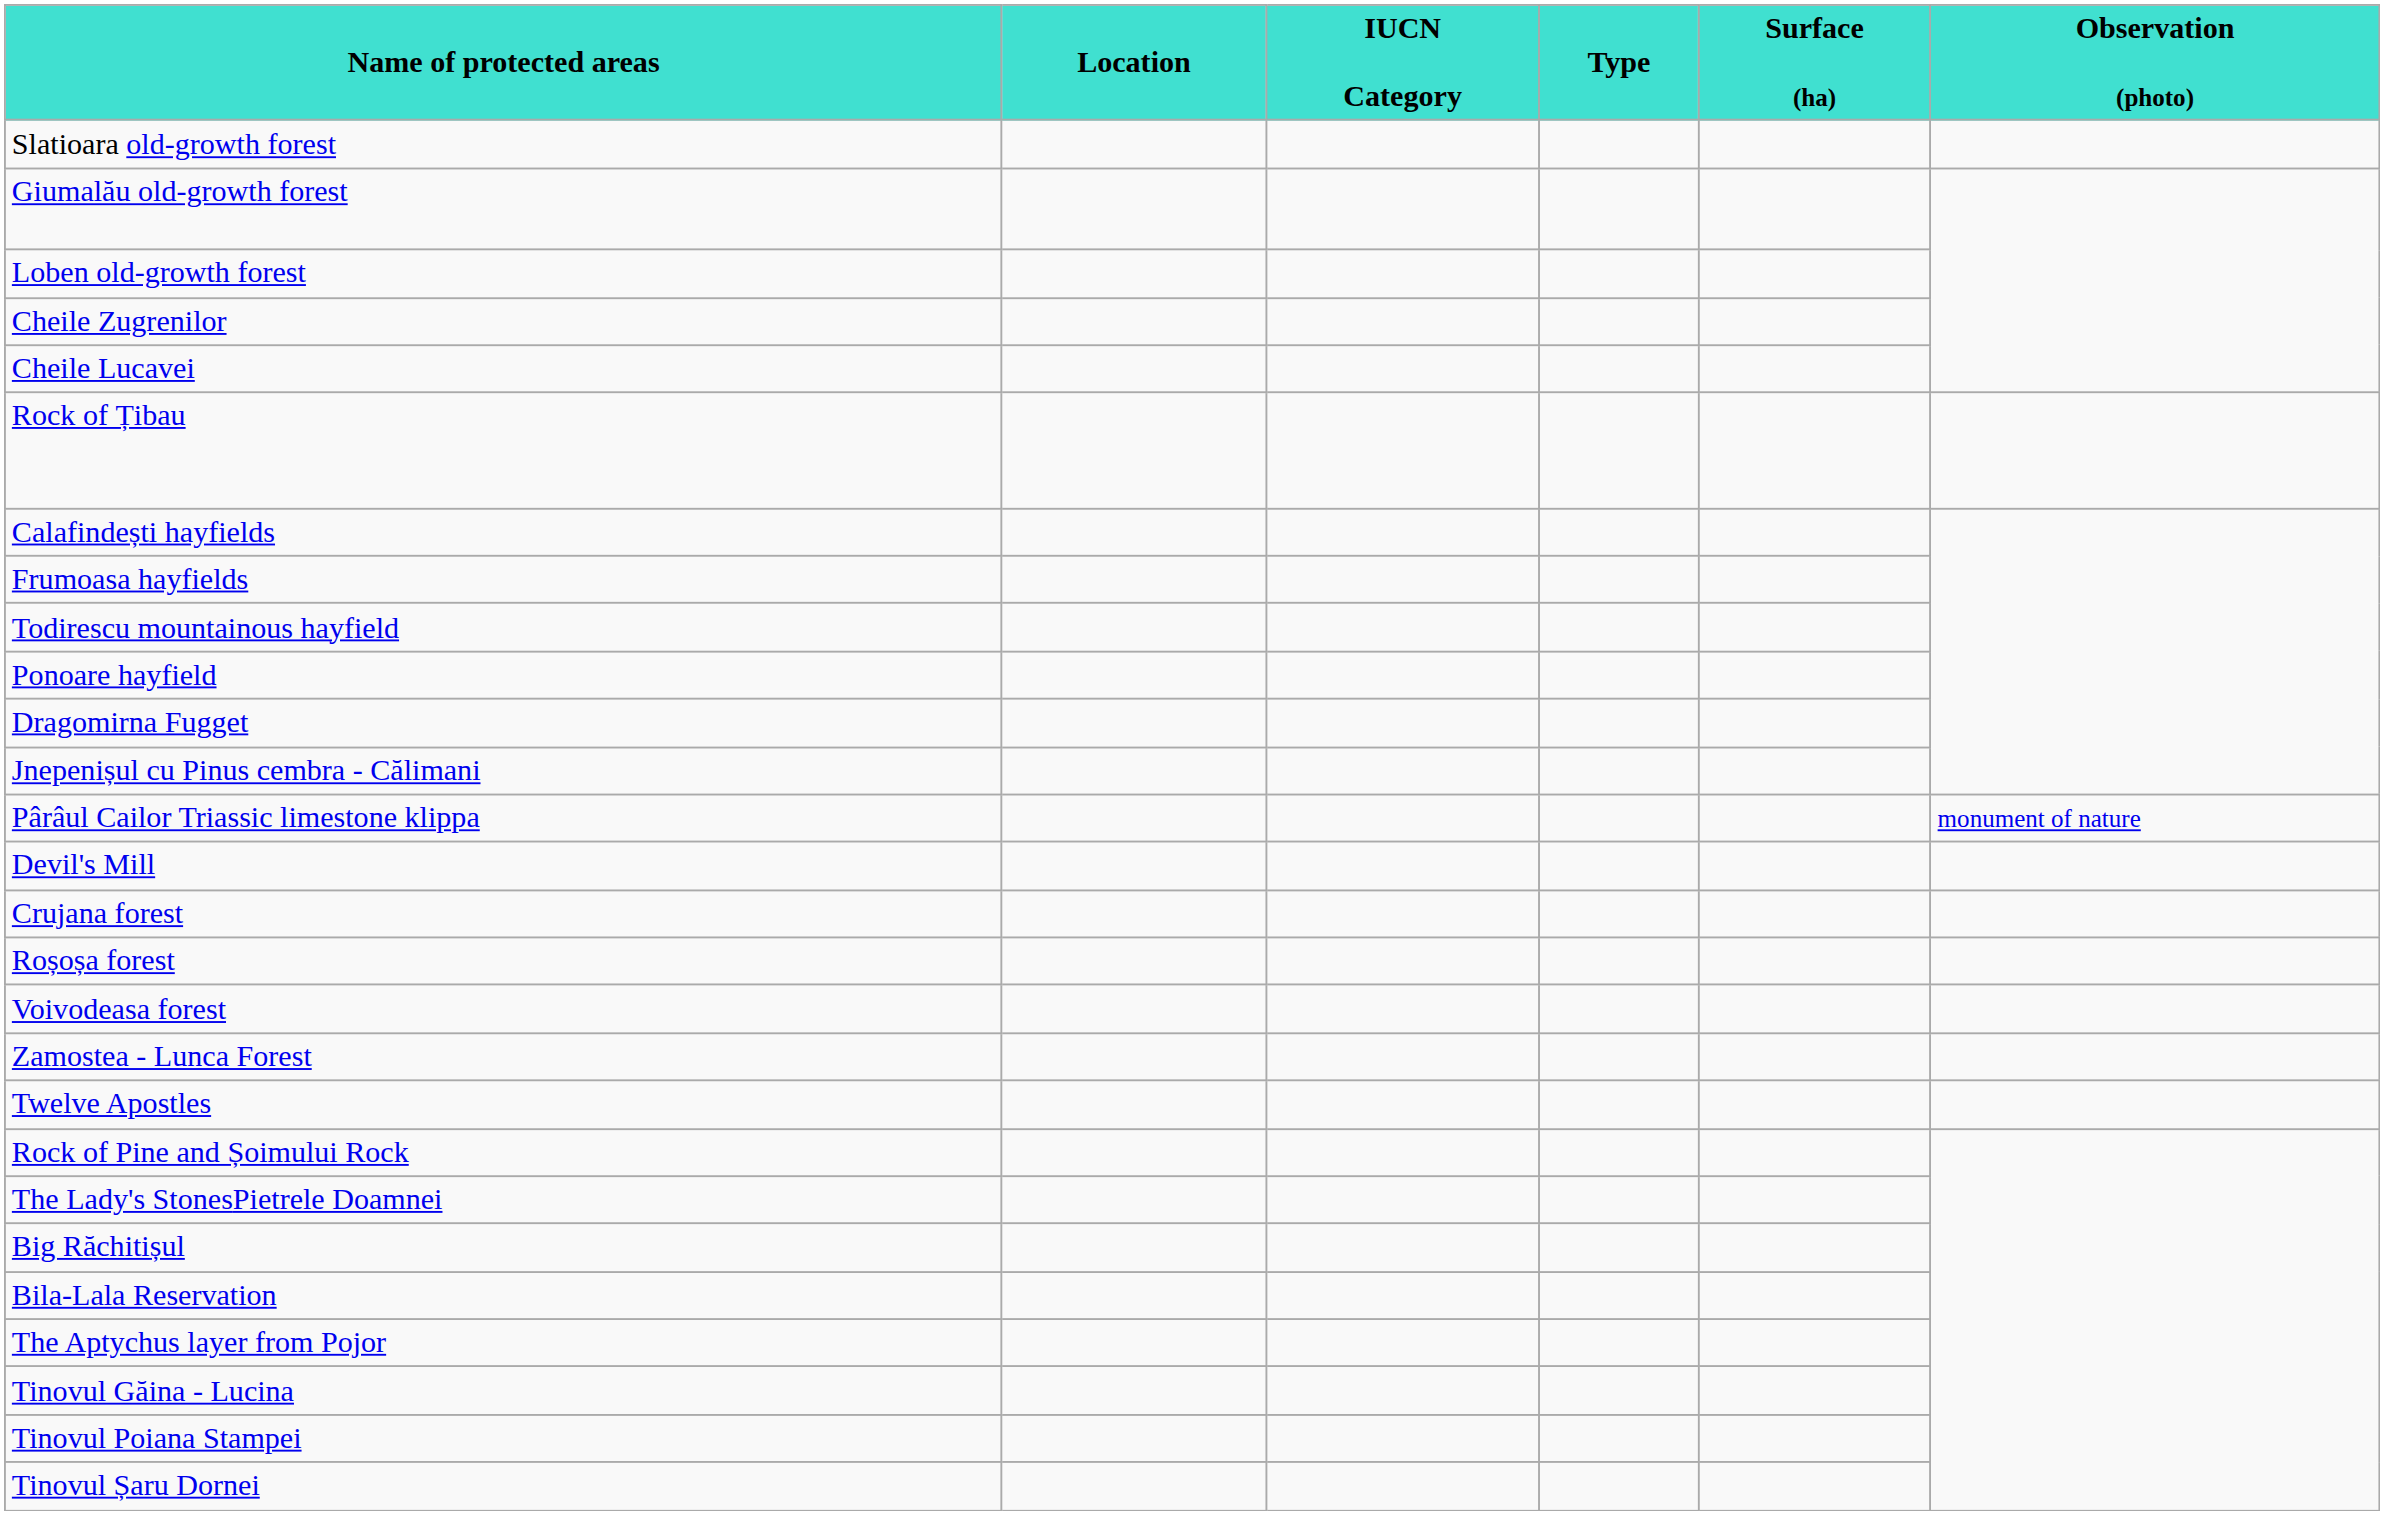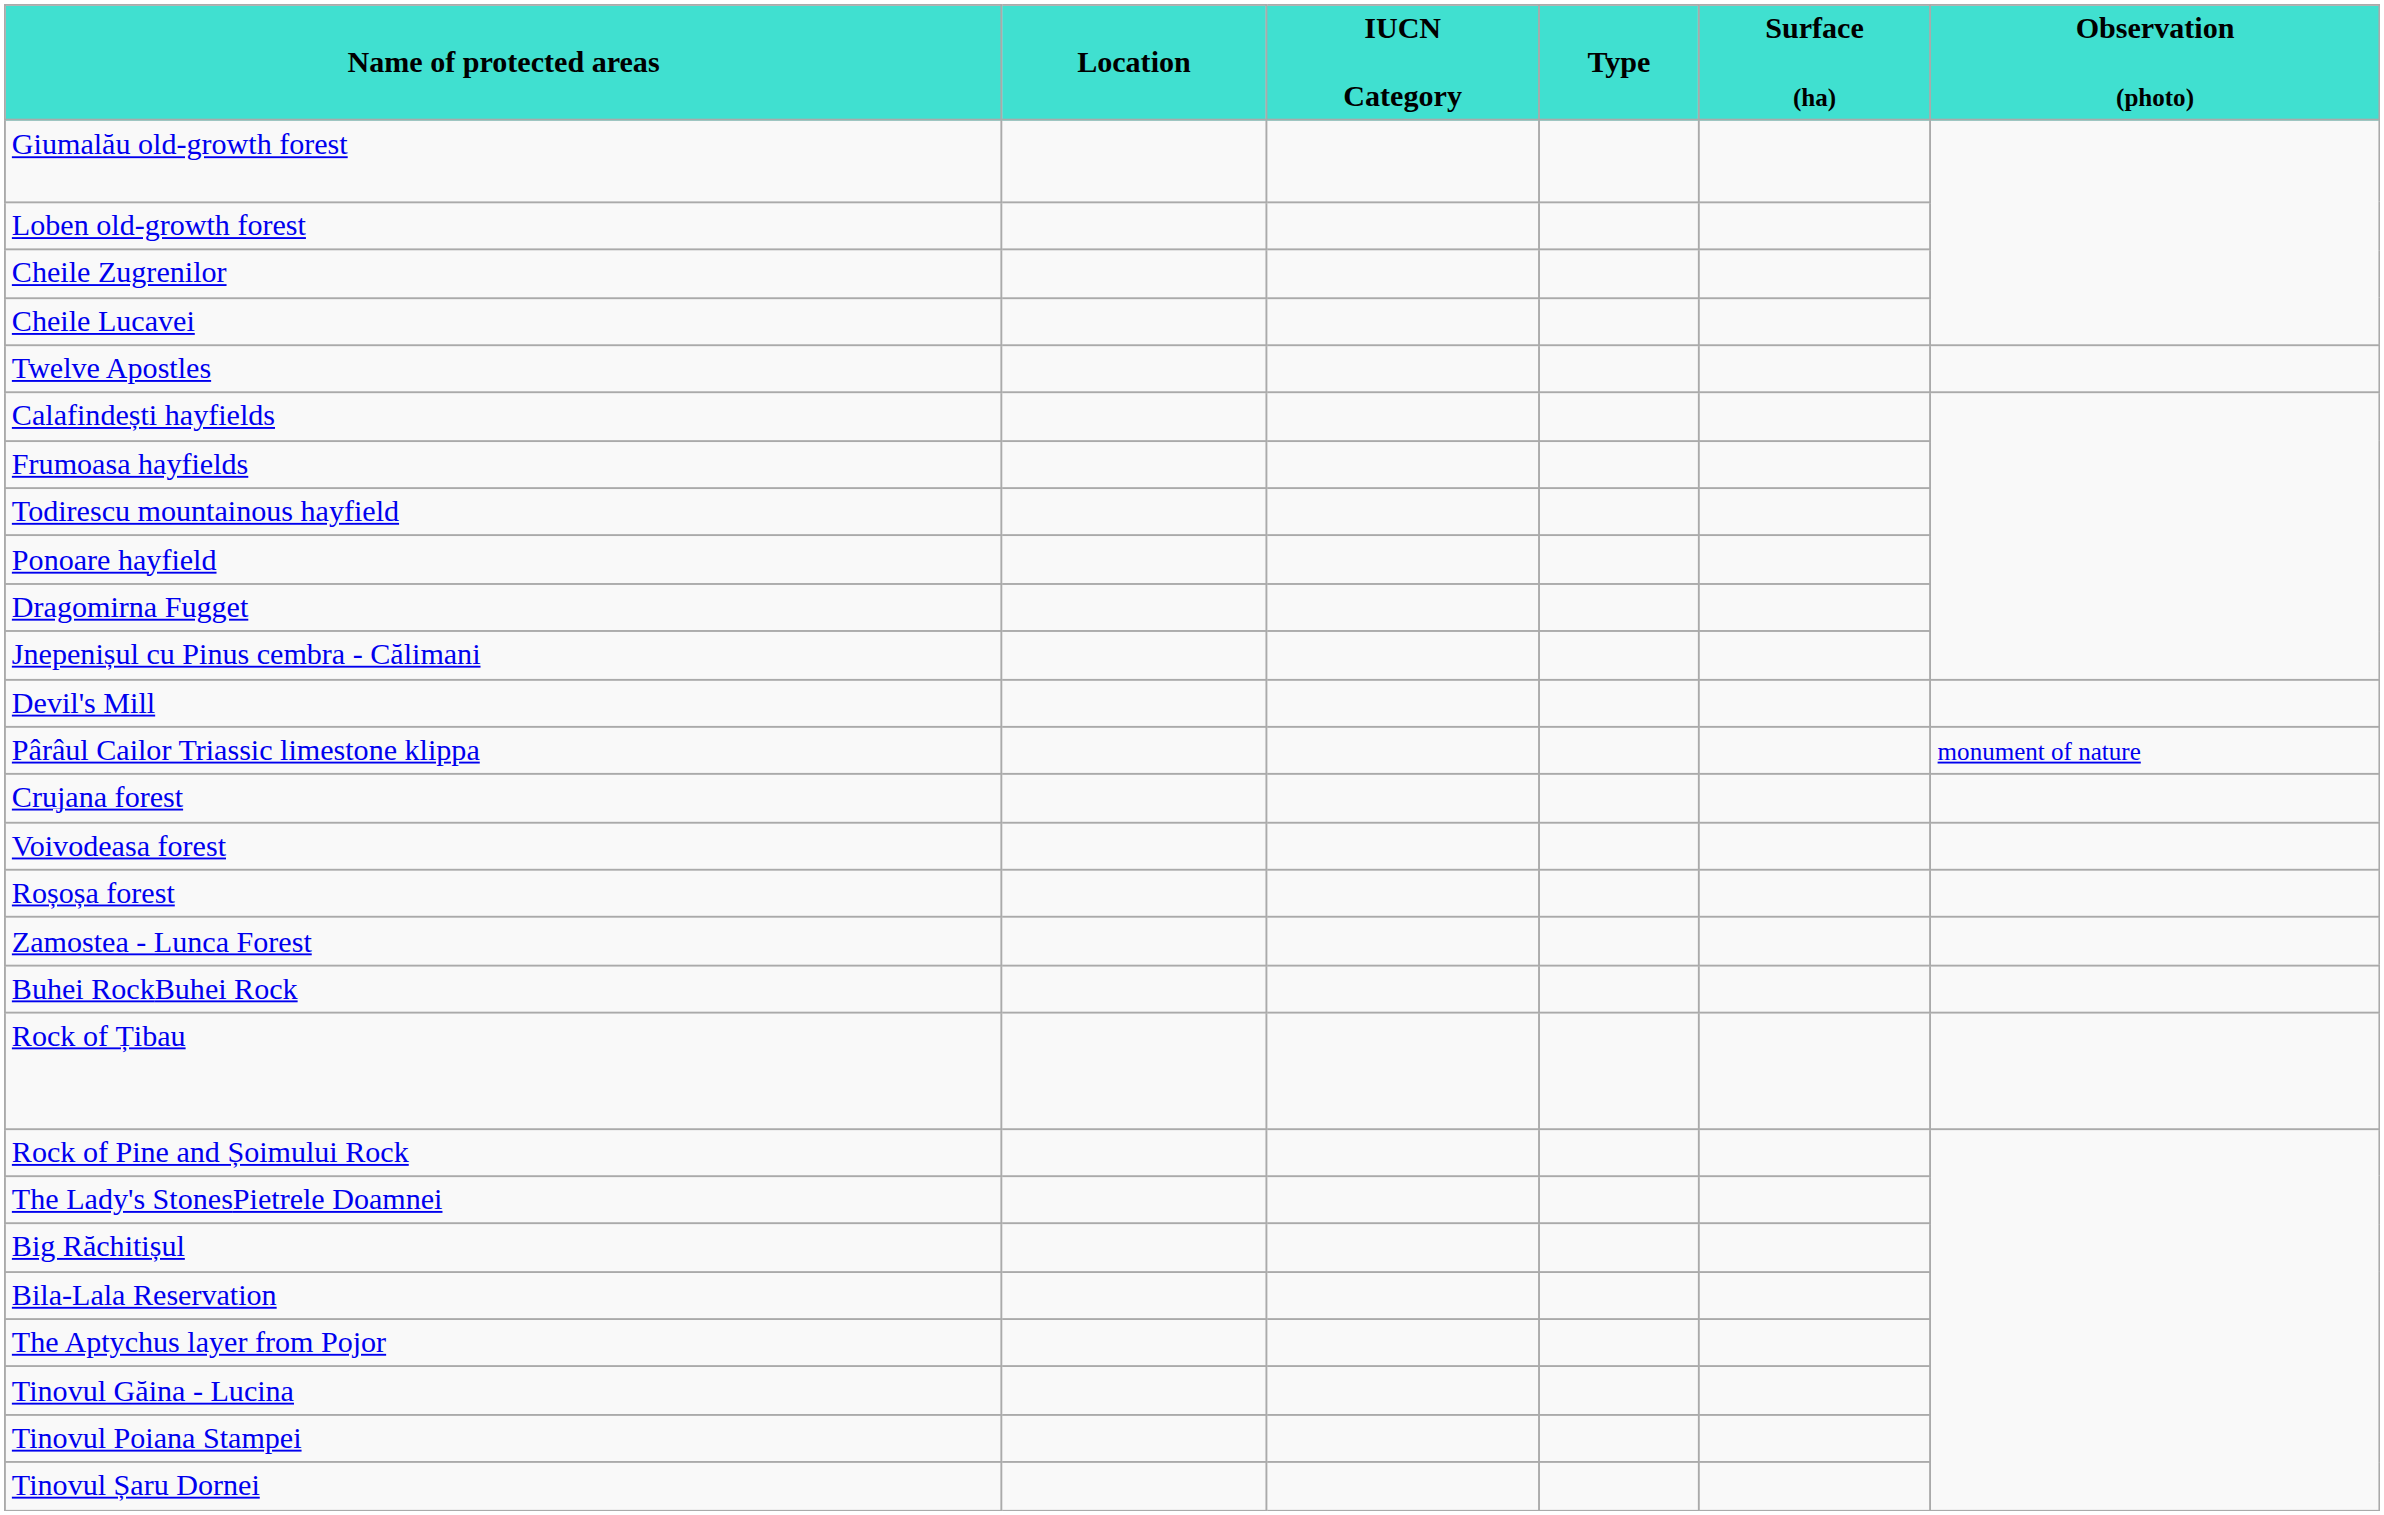- row: Slatioara old-growth forest
rows swapped: Twelve Apostles <-> Rock of Țibau
rows swapped: Pârâul Cailor Triassic limestone klippa <-> Devil's Mill
rows swapped: Roșoșa forest <-> Voivodeasa forest
+ row: Buhei RockBuhei Rock
